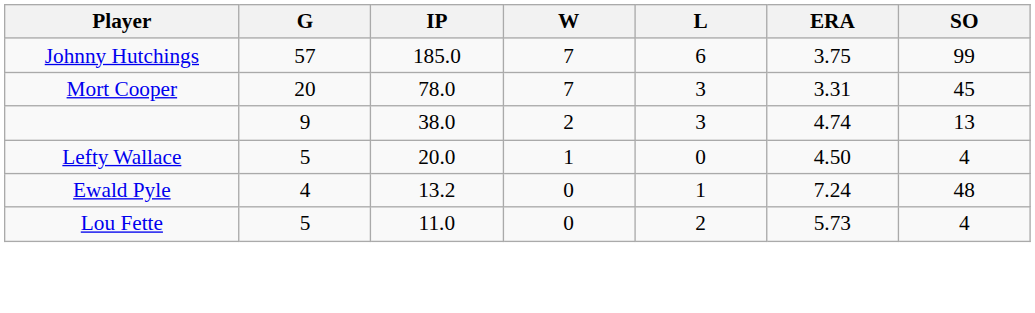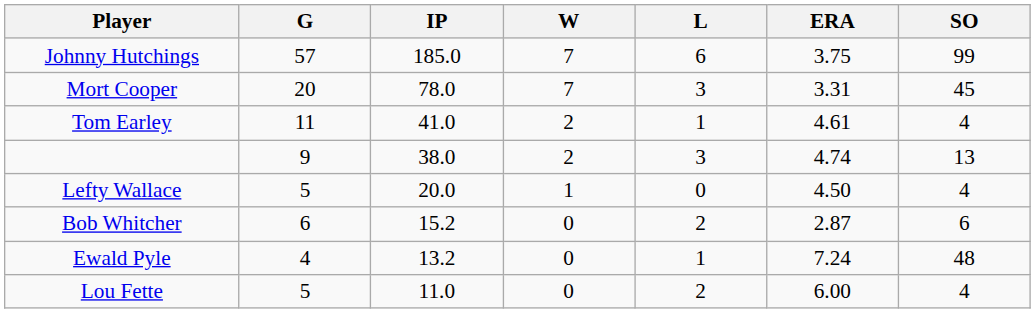+ row: Tom Earley | 11 | 41.0 | 2 | 1 | 4.61 | 4
+ row: Bob Whitcher | 6 | 15.2 | 0 | 2 | 2.87 | 6
Lou Fette | ERA: 5.73 -> 6.00
